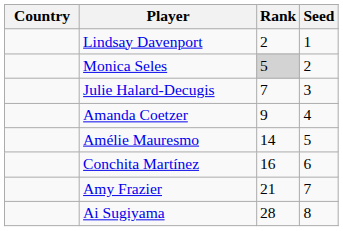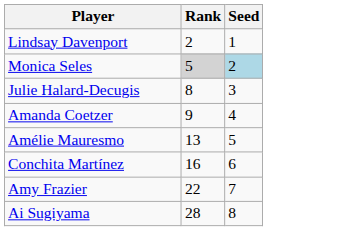- column: Country
Monica Seles | Seed: no background -> lightblue background
Julie Halard-Decugis | Rank: 7 -> 8
Amélie Mauresmo | Rank: 14 -> 13
Amy Frazier | Rank: 21 -> 22
